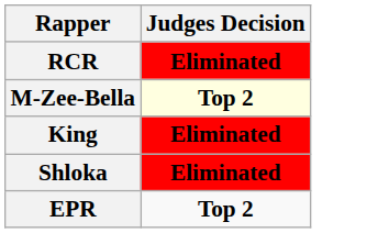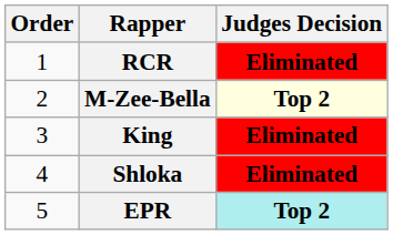+ column: Order | 1 | 2 | 3 | 4 | 5
EPR | Judges Decision: no background -> paleturquoise background
